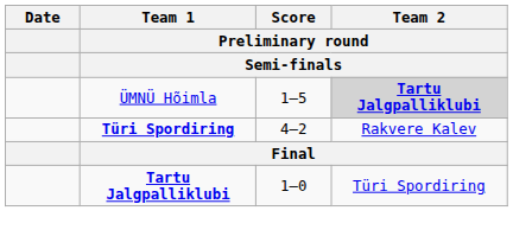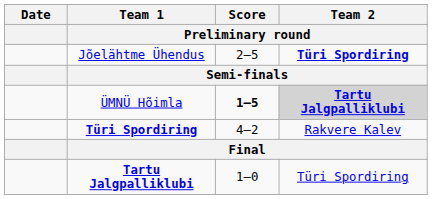+ row: Jõelähtme Ühendus | 2–5 | Türi Spordiring
ÜMNÜ Hõimla | Score / Preliminary round: normal -> bold
